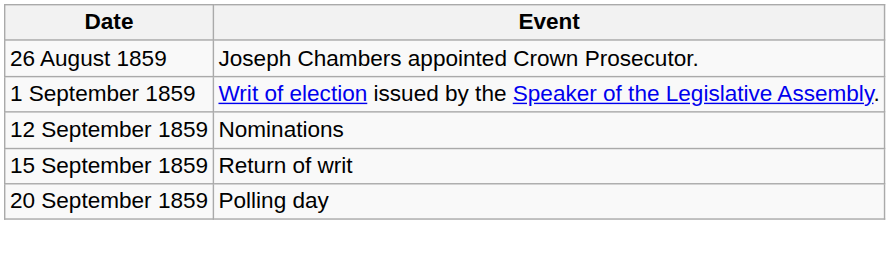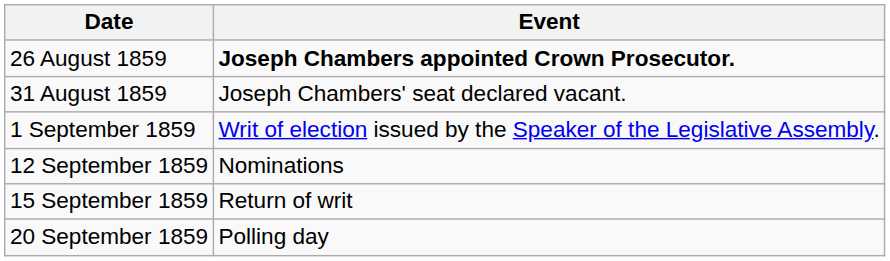26 August 1859 | Event: normal -> bold
+ row: 31 August 1859 | Joseph Chambers' seat declared vacant.
